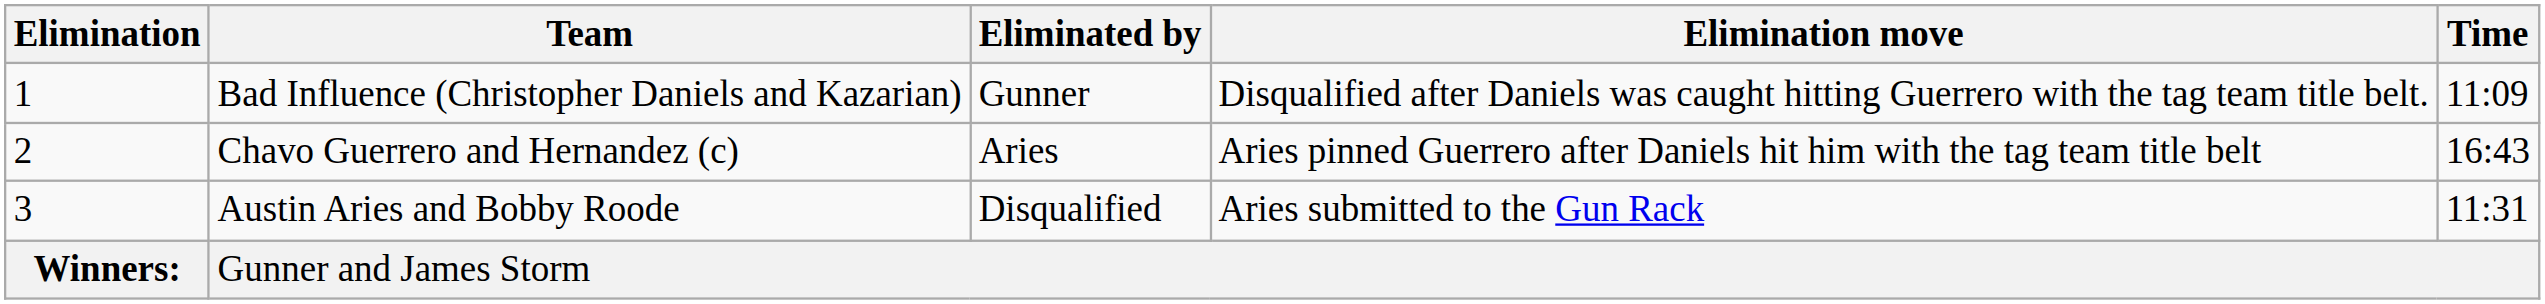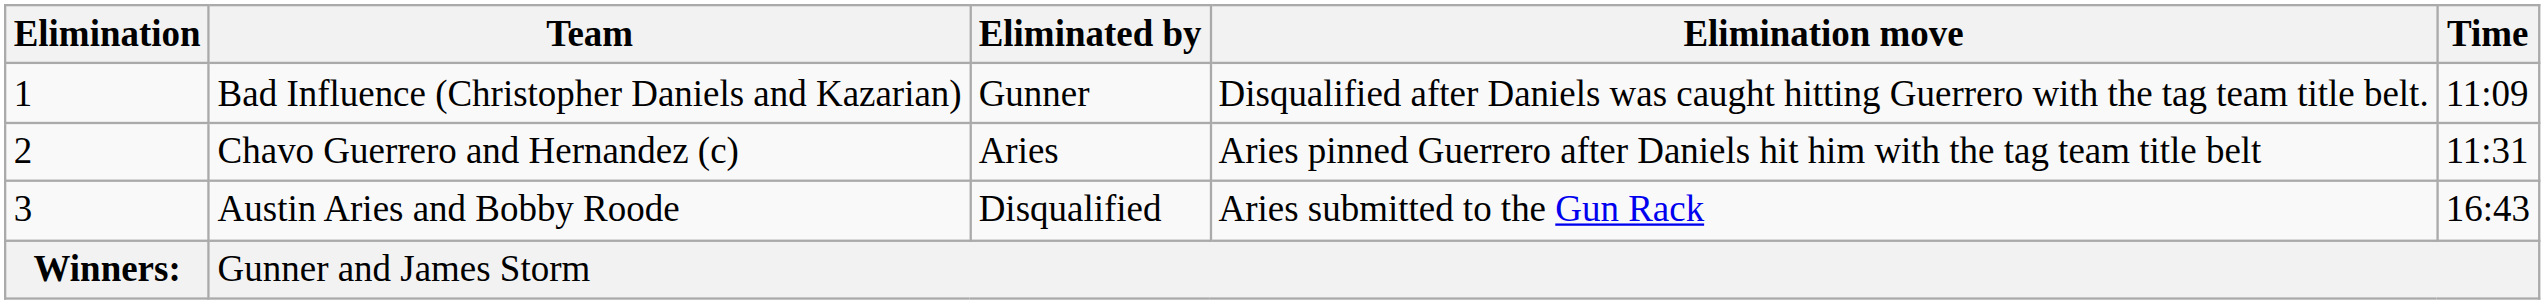Chavo Guerrero and Hernandez (c) | Time: 16:43 -> 11:31
Austin Aries and Bobby Roode | Time: 11:31 -> 16:43
